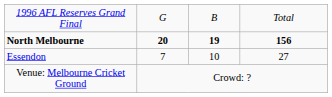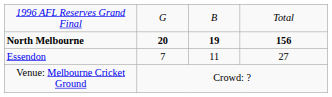Essendon | column 3: 10 -> 11
